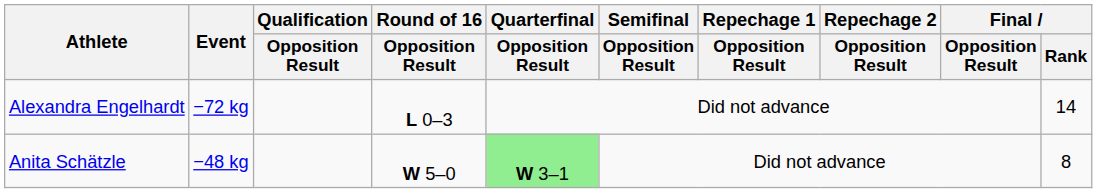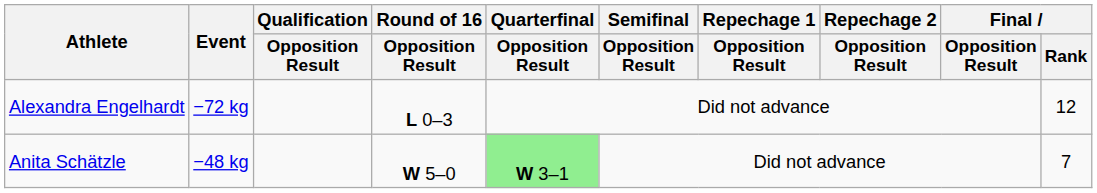Alexandra Engelhardt | Final / Rank: 14 -> 12
Anita Schätzle | Final / Rank: 8 -> 7
